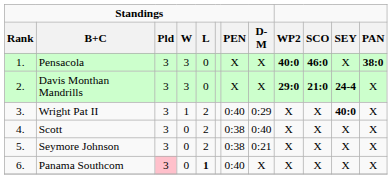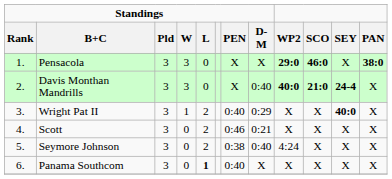Pensacola | WP2: 40:0 -> 29:0
Davis Monthan Mandrills | Standings / D-M: X -> 0:40
Davis Monthan Mandrills | WP2: 29:0 -> 40:0
Scott | Standings / PEN: 0:38 -> 0:46
Scott | Standings / D-M: 0:40 -> 0:21
Seymore Johnson | Standings / D-M: 0:21 -> 0:40
Seymore Johnson | WP2: X -> 4:24
Panama Southcom | Standings / Pld: pink background -> no background
